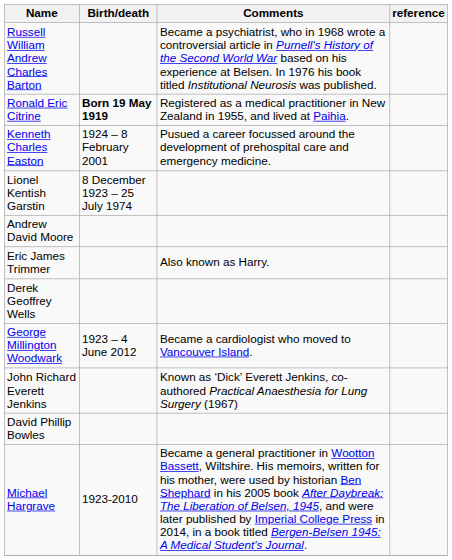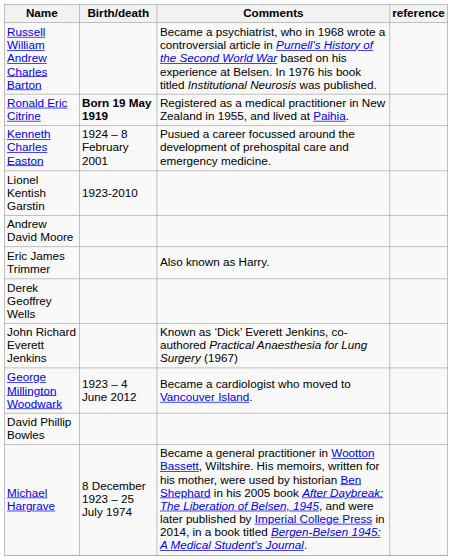Lionel Kentish Garstin | Birth/death: 8 December 1923 – 25 July 1974 -> 1923-2010
rows swapped: George Millington Woodwark <-> John Richard Everett Jenkins
Michael Hargrave | Birth/death: 1923-2010 -> 8 December 1923 – 25 July 1974
